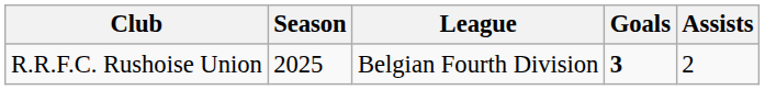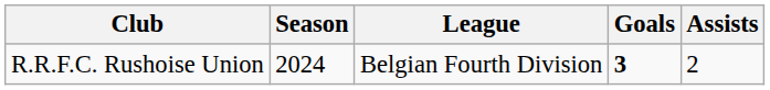R.R.F.C. Rushoise Union | Season: 2025 -> 2024
